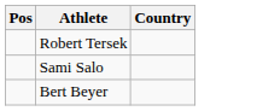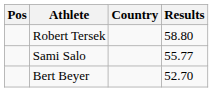+ column: Results | 58.80 | 55.77 | 52.70
